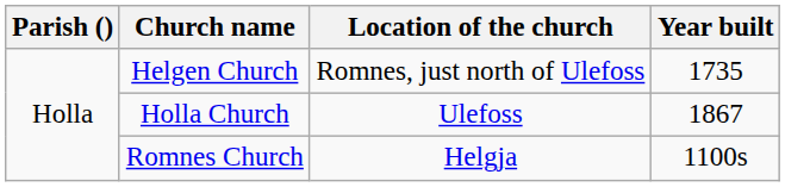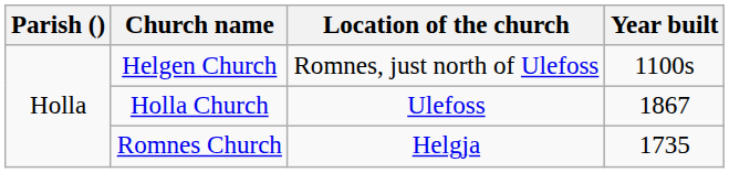Helgen Church | Year built: 1735 -> 1100s
Romnes Church | Year built: 1100s -> 1735
